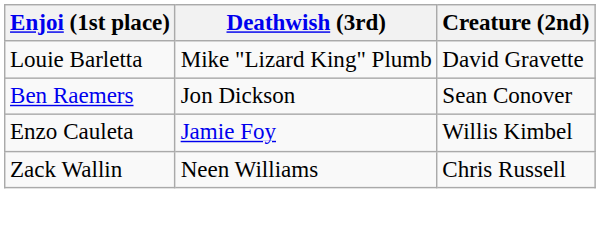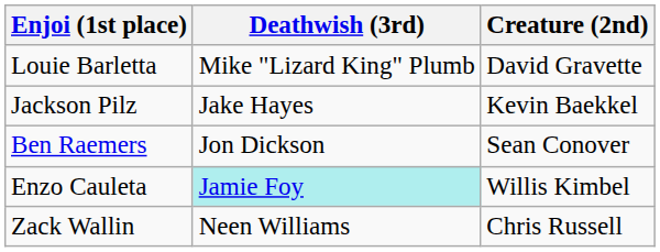+ row: Jackson Pilz | Jake Hayes | Kevin Baekkel
Enzo Cauleta | Deathwish (3rd): no background -> paleturquoise background
